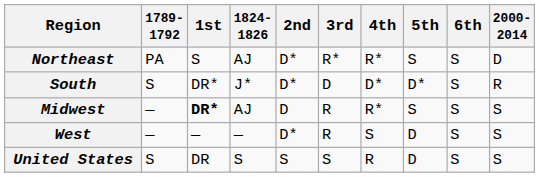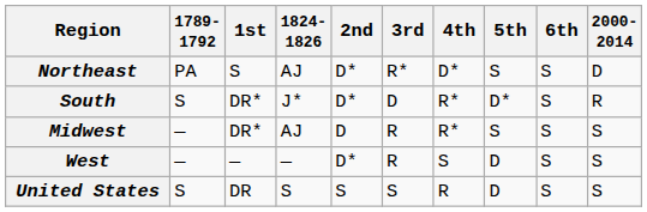Northeast | 4th: R* -> D*
South | 4th: D* -> R*
Midwest | 1st: bold -> normal
